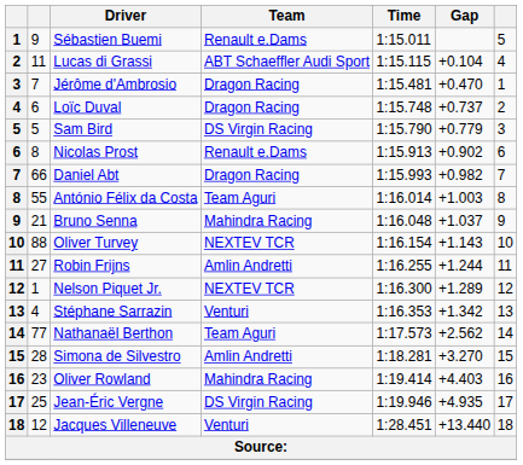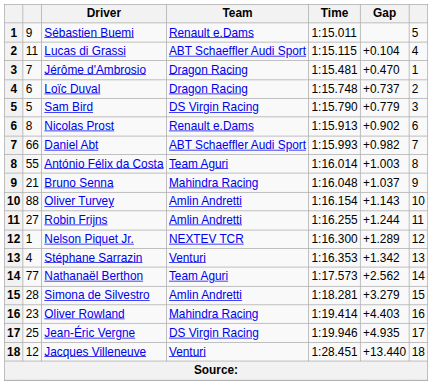Daniel Abt | Team: Dragon Racing -> ABT Schaeffler Audi Sport
Oliver Turvey | Team: NEXTEV TCR -> Amlin Andretti
Simona de Silvestro | Gap: +3.270 -> +3.279
